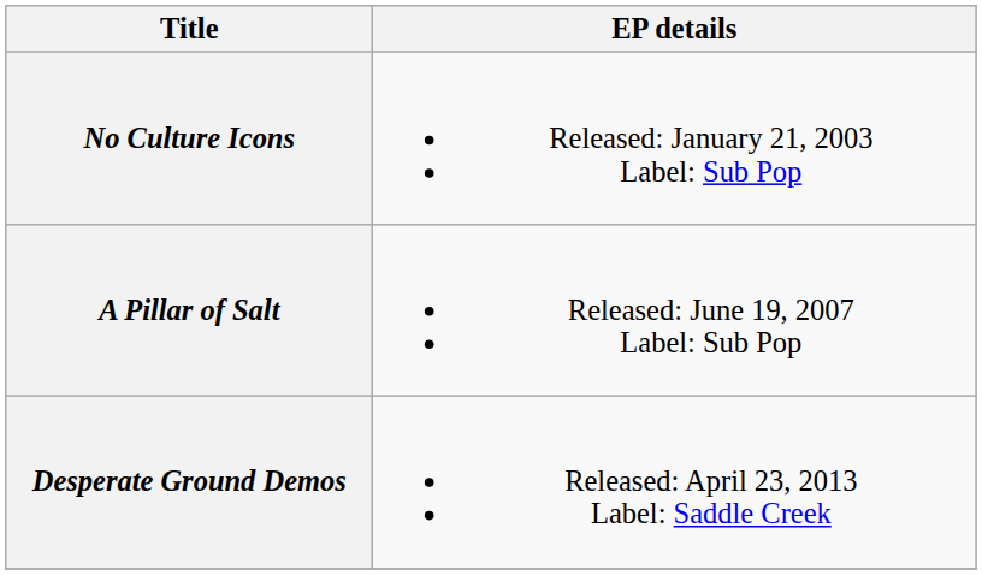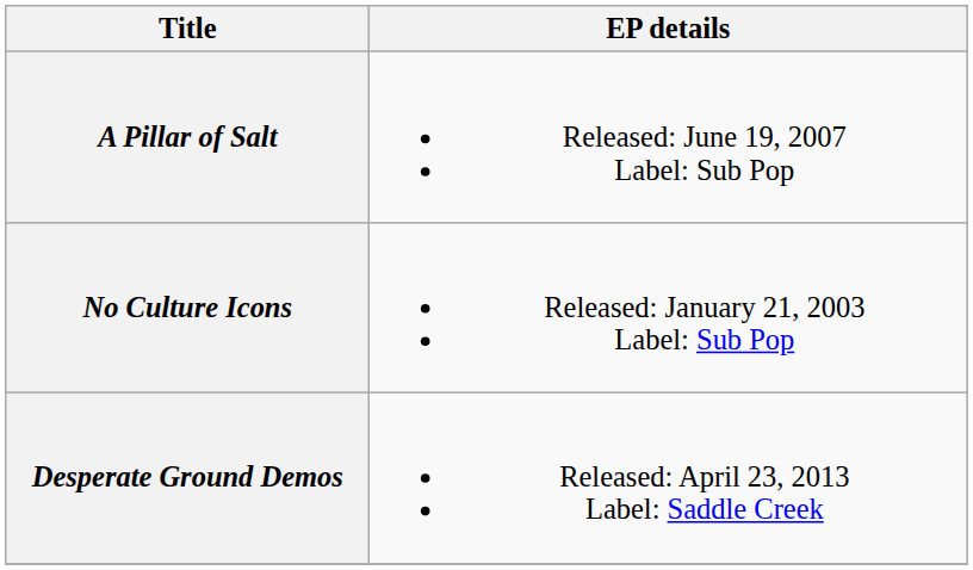rows swapped: No Culture Icons <-> A Pillar of Salt
